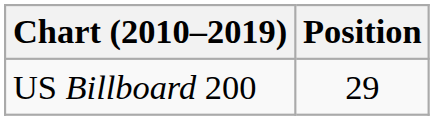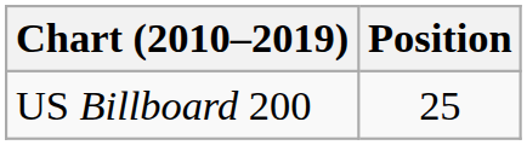US Billboard 200 | Position: 29 -> 25
